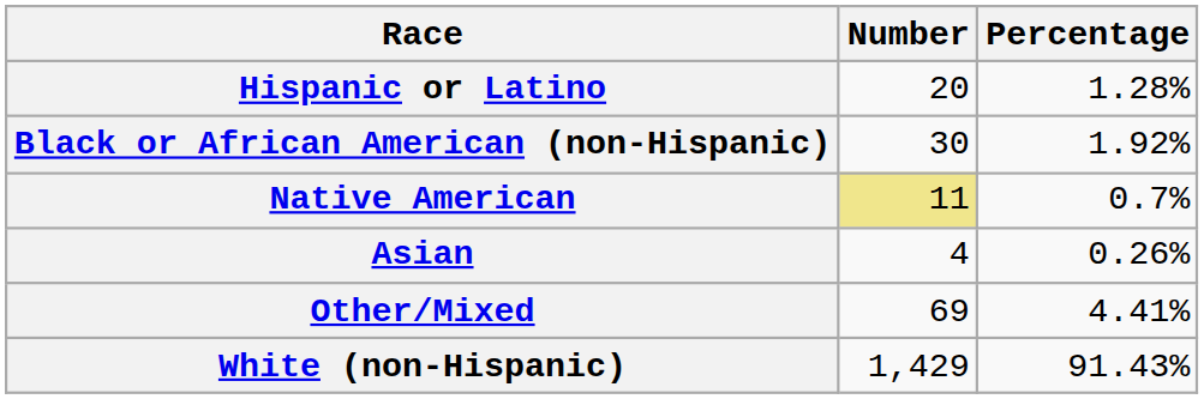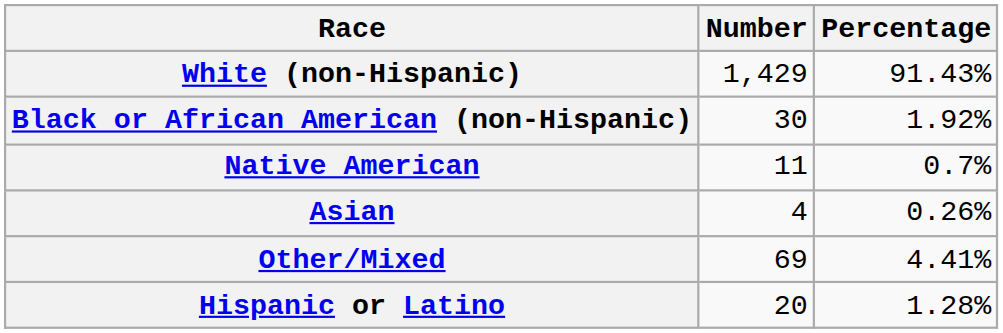rows swapped: White (non-Hispanic) <-> Hispanic or Latino
Native American | Number: khaki background -> no background
